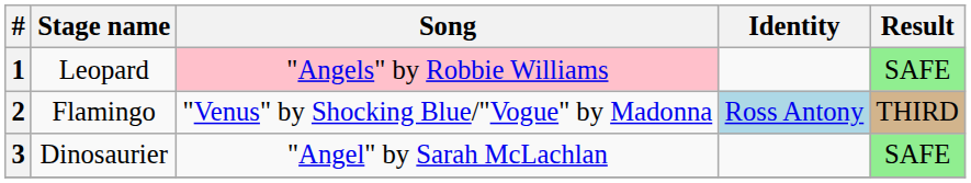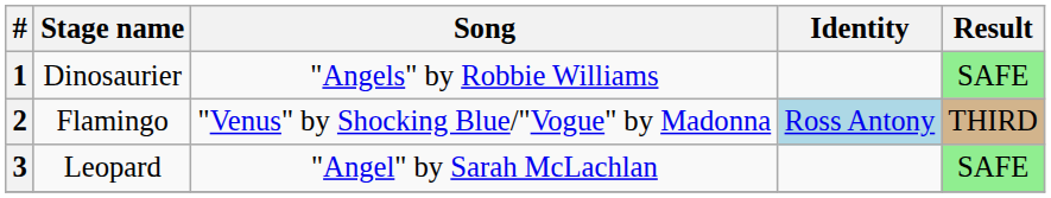1 | Stage name: Leopard -> Dinosaurier
1 | Song: pink background -> no background
3 | Stage name: Dinosaurier -> Leopard
